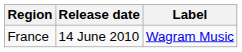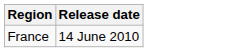- column: Label | Wagram Music
